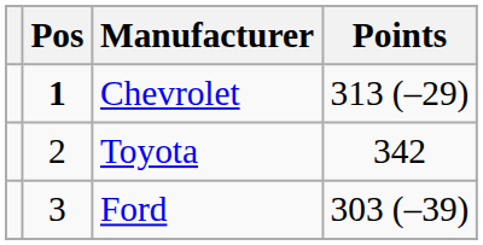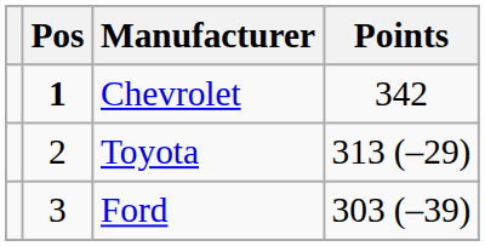Chevrolet | Points: 313 (–29) -> 342
Toyota | Points: 342 -> 313 (–29)
